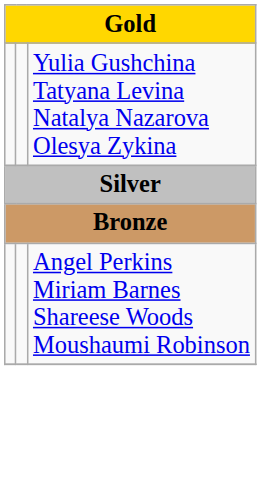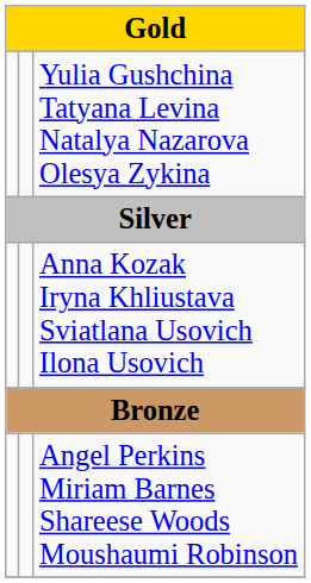+ row: Anna Kozak Iryna Khliustava Sviatlana Usovich Ilona Usovich
